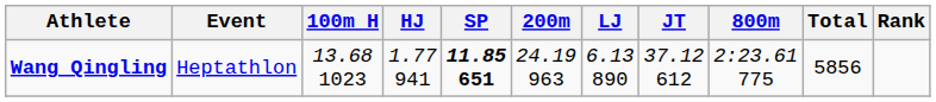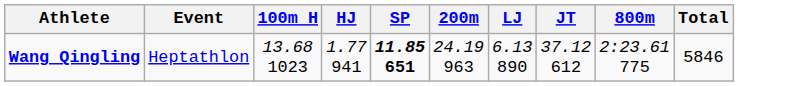- column: Rank
Wang Qingling | Total: 5856 -> 5846
